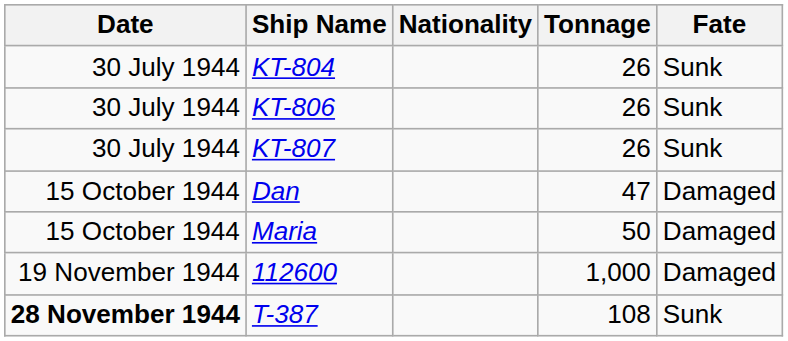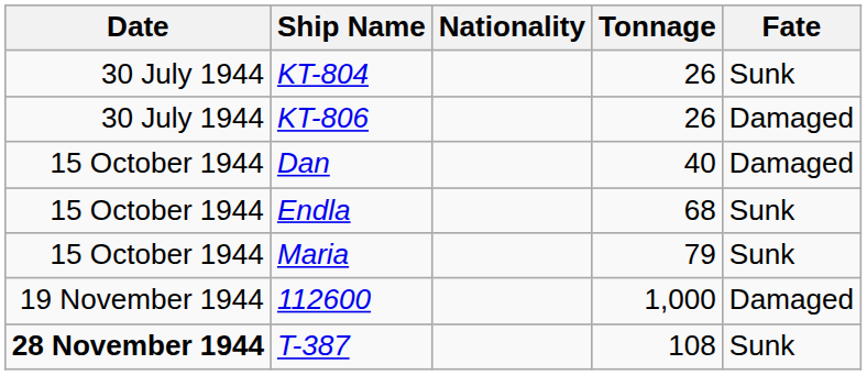KT-806 | Fate: Sunk -> Damaged
- row: 30 July 1944 | KT-807 | 26 | Sunk
Dan | Tonnage: 47 -> 40
+ row: 15 October 1944 | Endla | 68 | Sunk
Maria | Tonnage: 50 -> 79
Maria | Fate: Damaged -> Sunk
